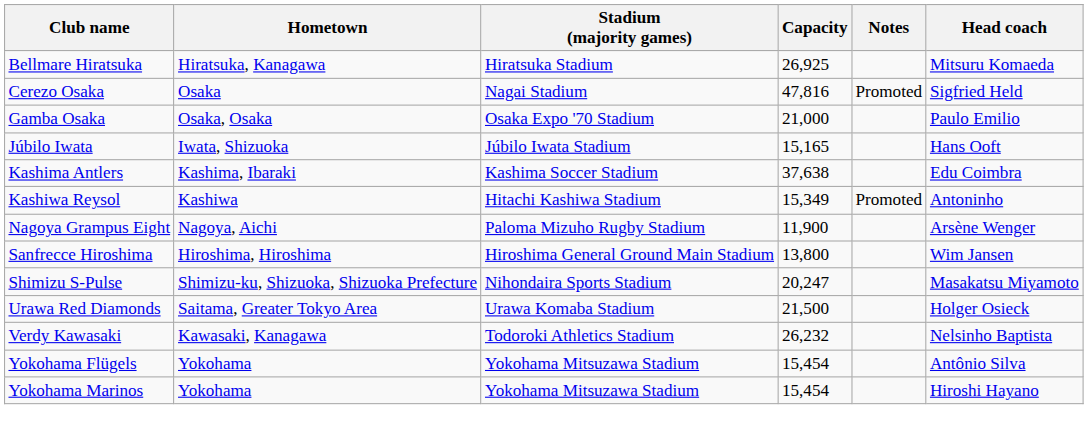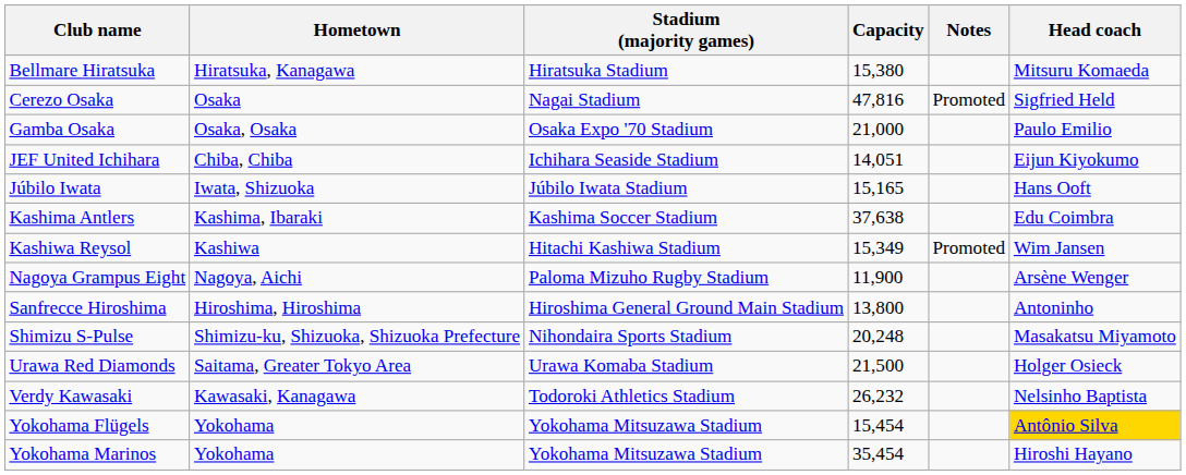Bellmare Hiratsuka | Capacity: 26,925 -> 15,380
+ row: JEF United Ichihara | Chiba, Chiba | Ichihara Seaside Stadium | 14,051 | Eijun Kiyokumo
Kashiwa Reysol | Head coach: Antoninho -> Wim Jansen
Sanfrecce Hiroshima | Head coach: Wim Jansen -> Antoninho
Shimizu S-Pulse | Capacity: 20,247 -> 20,248
Yokohama Flügels | Head coach: no background -> gold background
Yokohama Marinos | Capacity: 15,454 -> 35,454
